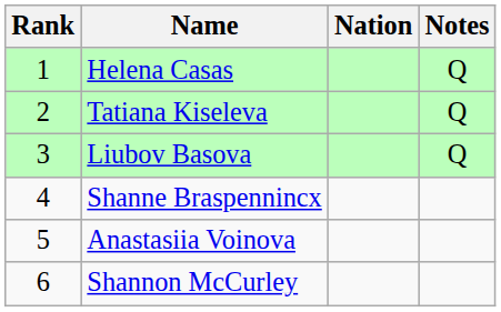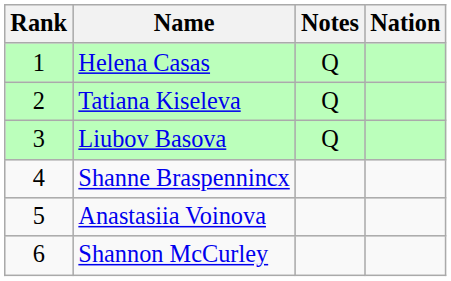columns swapped: Nation <-> Notes
